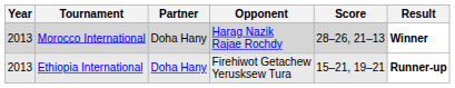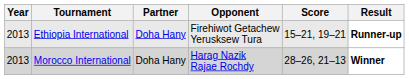rows swapped: Ethiopia International <-> Morocco International
